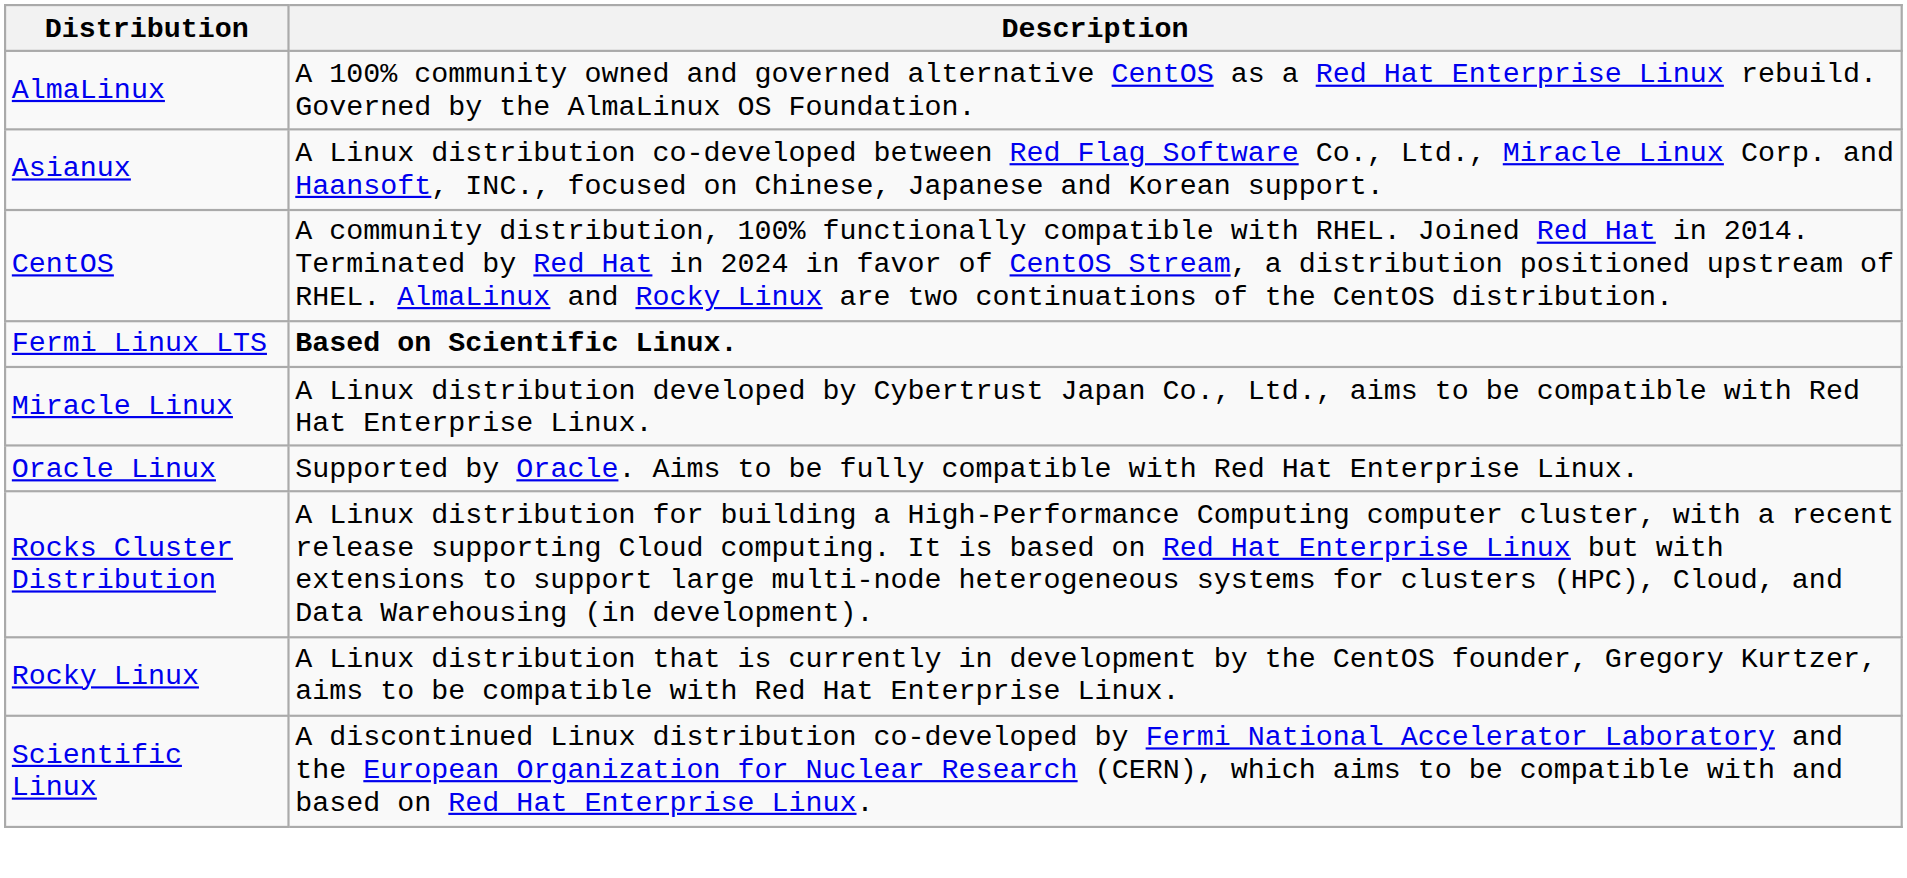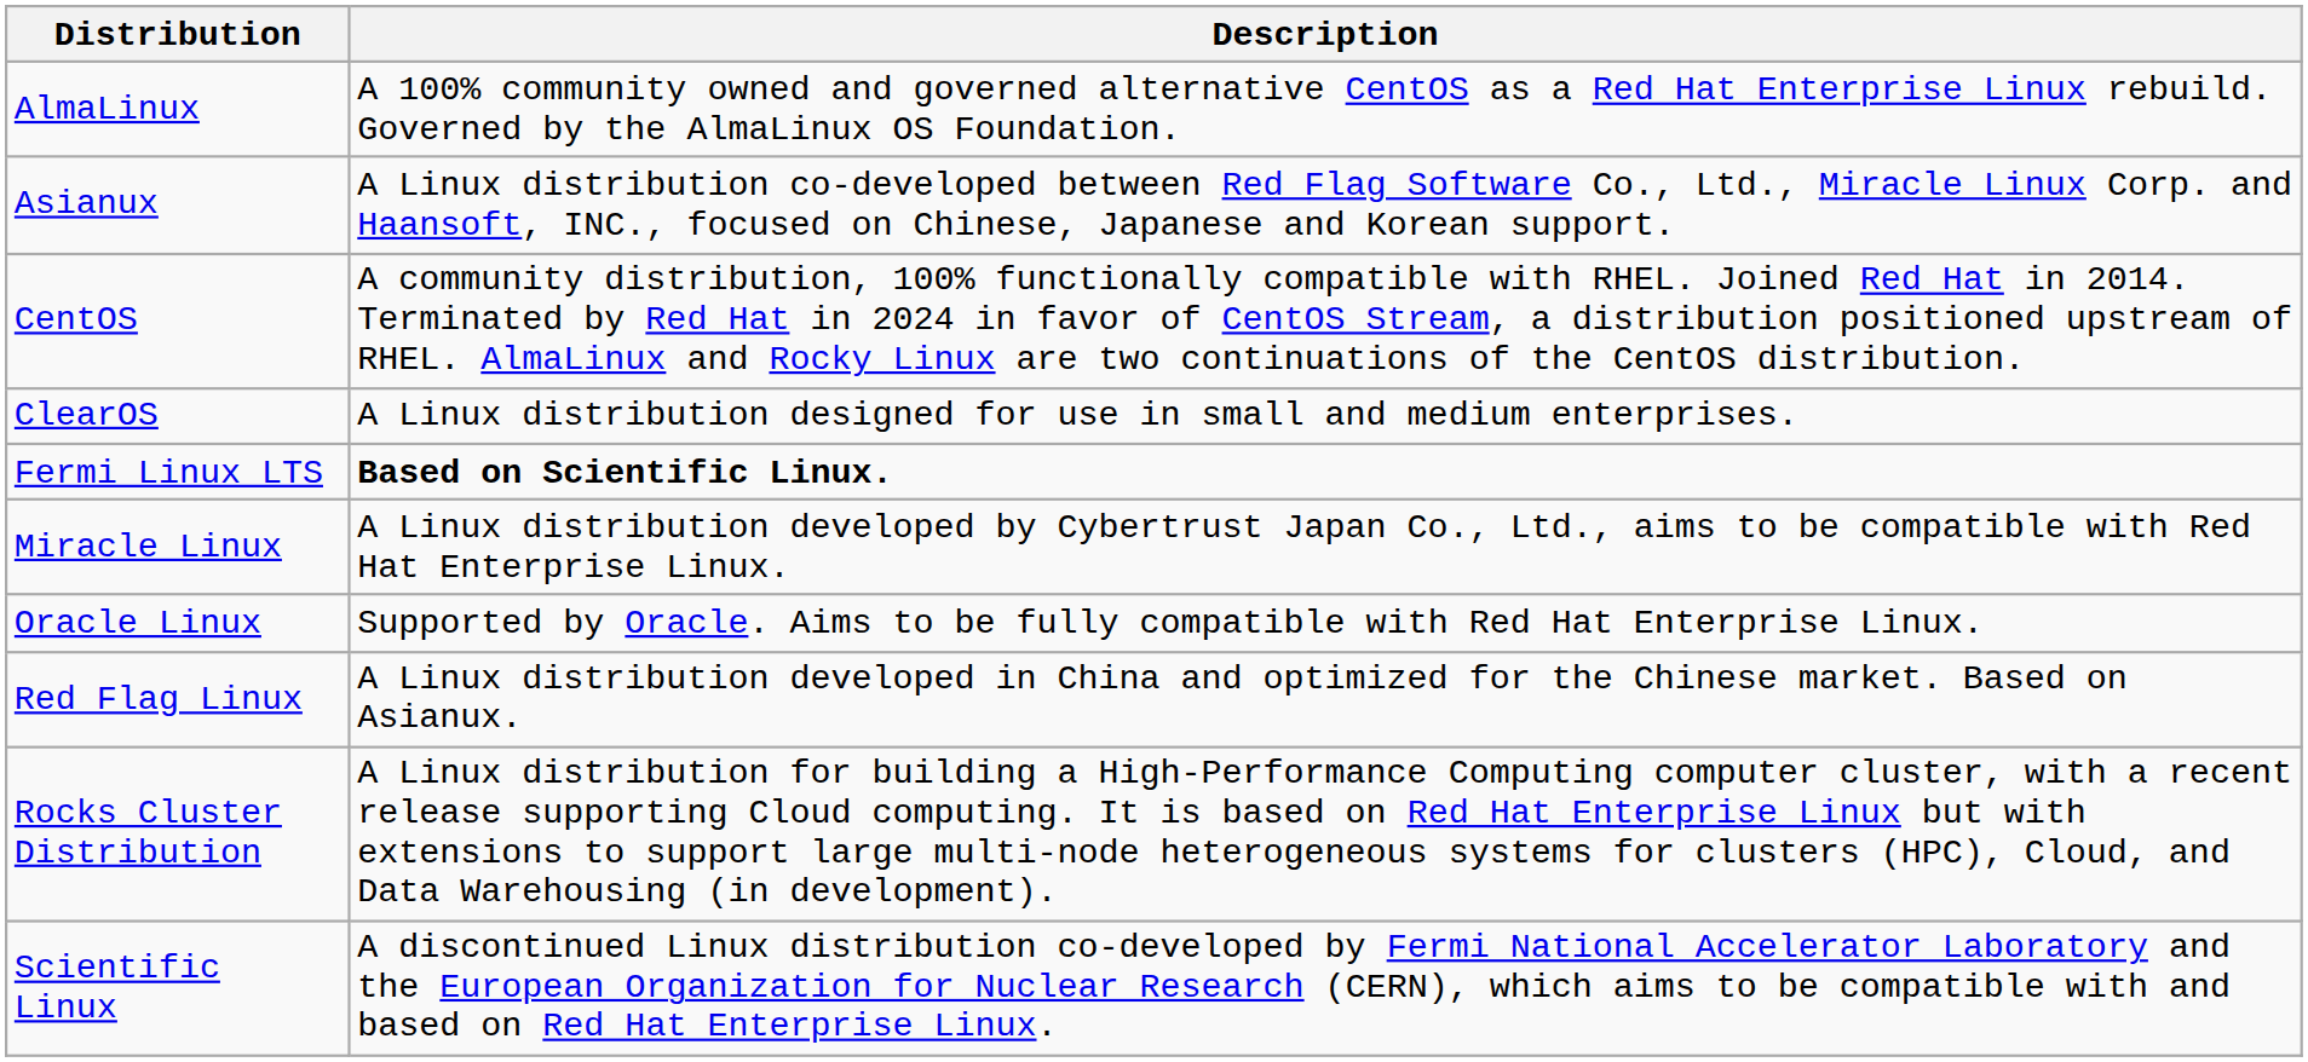+ row: ClearOS | A Linux distribution designed for use in small and medium enterprises.
+ row: Red Flag Linux | A Linux distribution developed in China and optimized for the Chinese market. Based on Asianux.
- row: Rocky Linux | A Linux distribution that is currently in development by the CentOS founder, Gregory Kurtzer, aims to be compatible with Red Hat Enterprise Linux.
